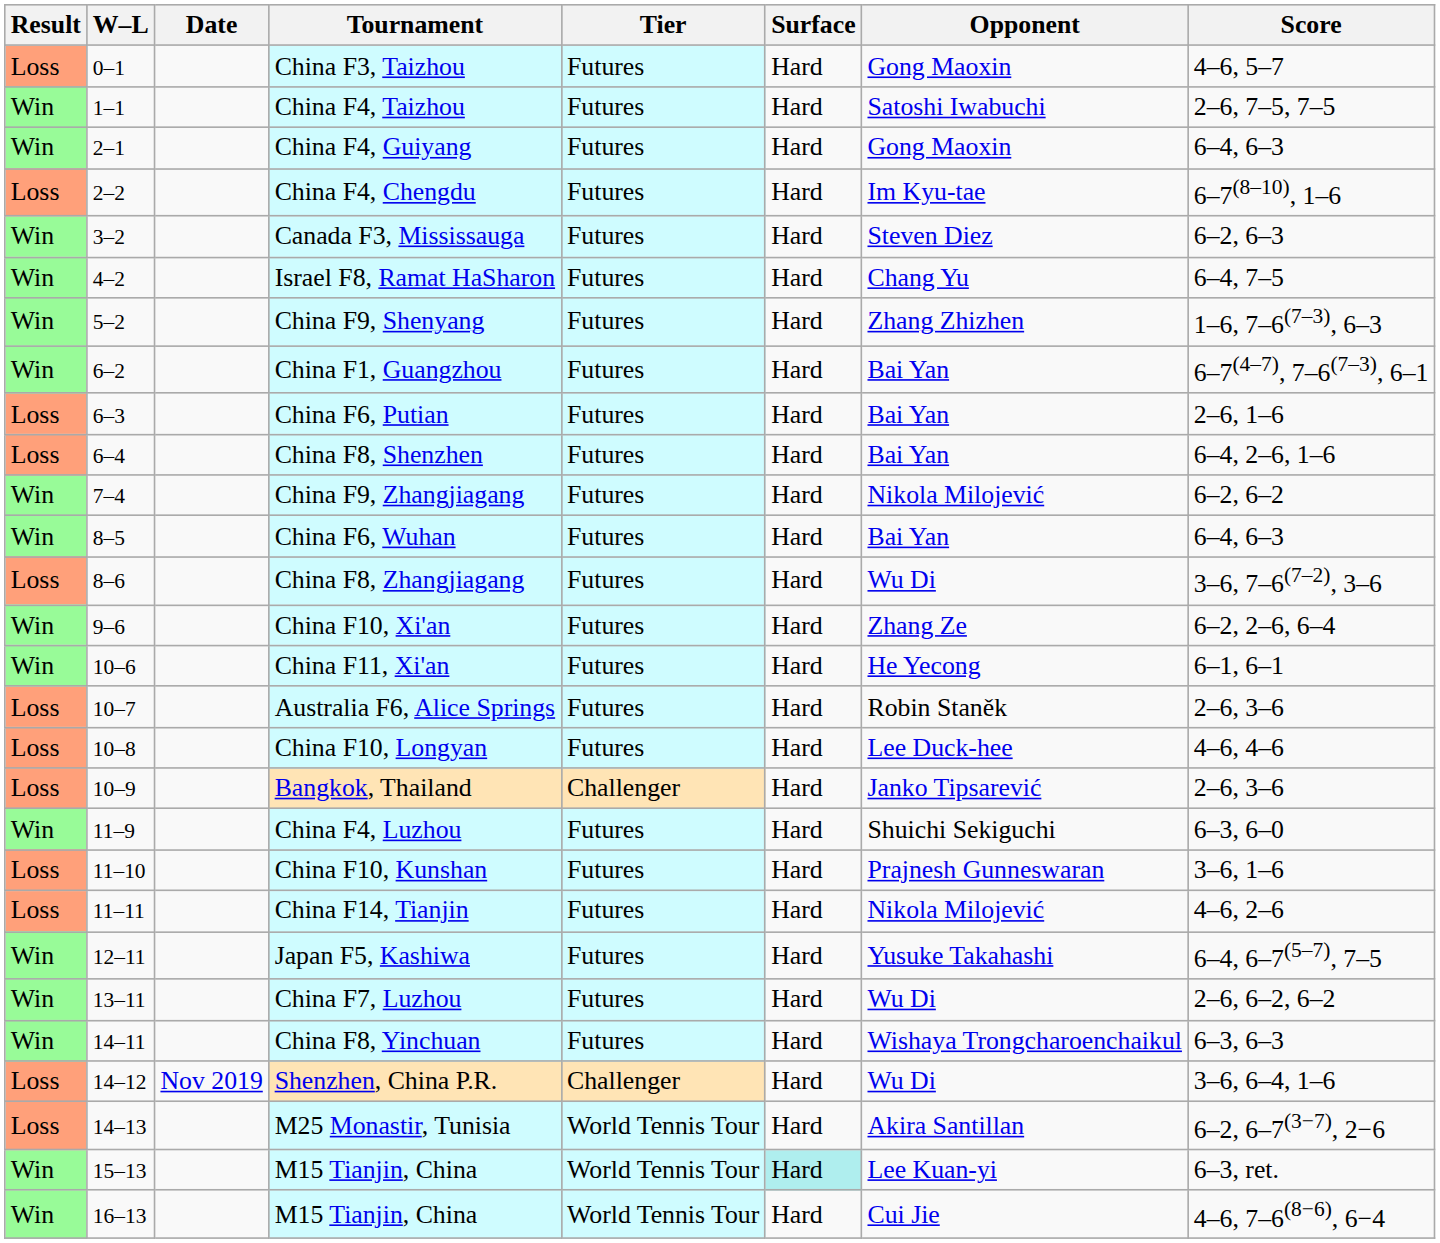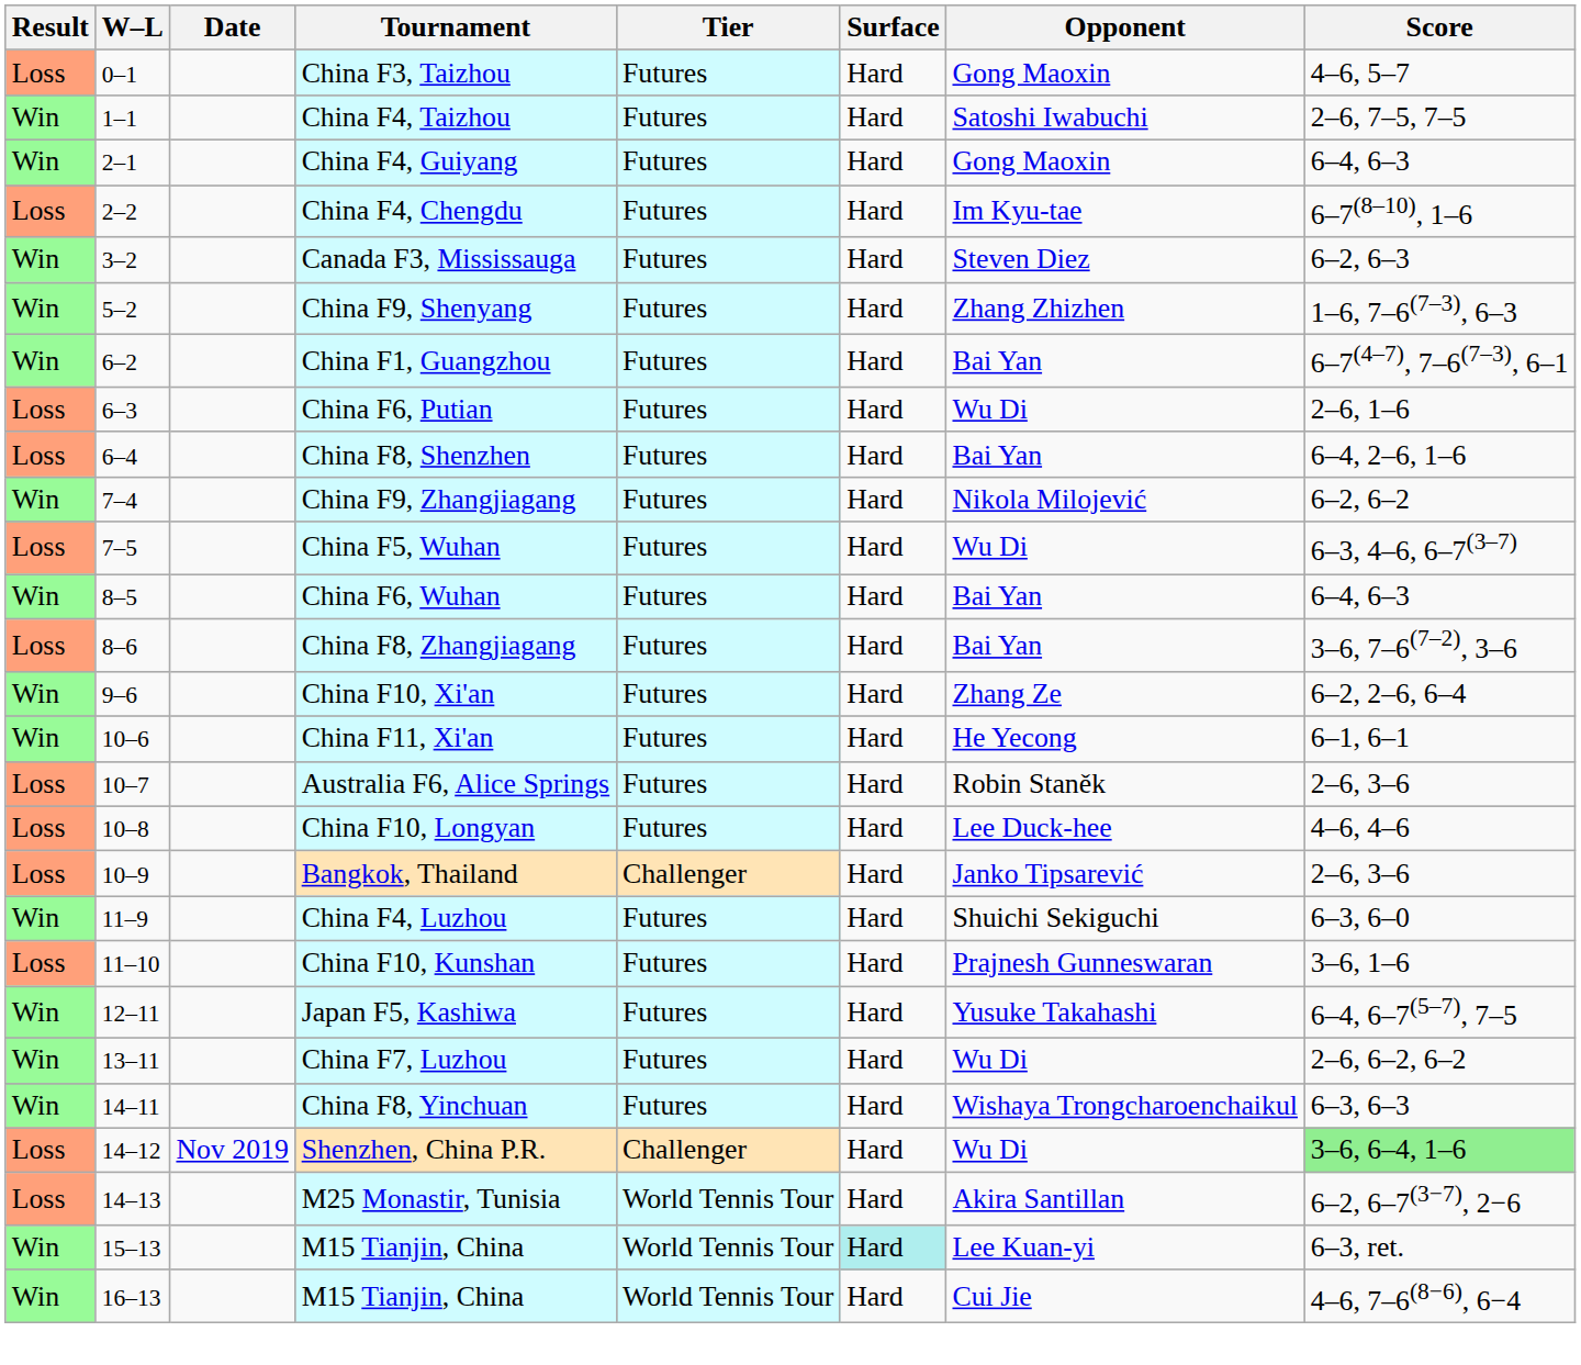- row: Win | 4–2 | Israel F8, Ramat HaSharon | Futures | Hard | Chang Yu | 6–4, 7–5
China F6, Putian | Opponent: Bai Yan -> Wu Di
+ row: Loss | 7–5 | China F5, Wuhan | Futures | Hard | Wu Di | 6–3, 4–6, 6–7(3–7)
China F8, Zhangjiagang | Opponent: Wu Di -> Bai Yan
- row: Loss | 11–11 | China F14, Tianjin | Futures | Hard | Nikola Milojević | 4–6, 2–6
Shenzhen, China P.R. | Score: no background -> lightgreen background
